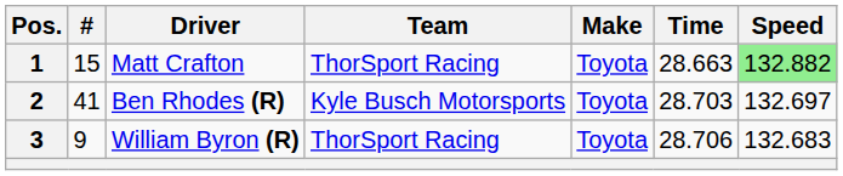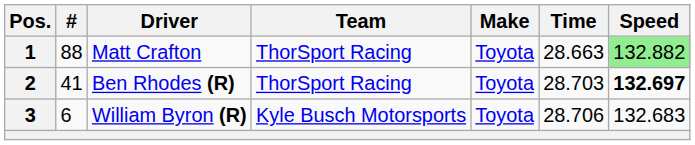1 | #: 15 -> 88
2 | Team: Kyle Busch Motorsports -> ThorSport Racing
2 | Speed: normal -> bold
3 | #: 9 -> 6
3 | Team: ThorSport Racing -> Kyle Busch Motorsports
